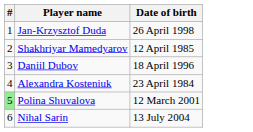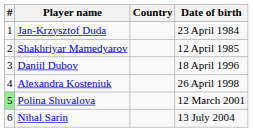+ column: Country
Jan-Krzysztof Duda | Date of birth: 26 April 1998 -> 23 April 1984
Alexandra Kosteniuk | Date of birth: 23 April 1984 -> 26 April 1998
